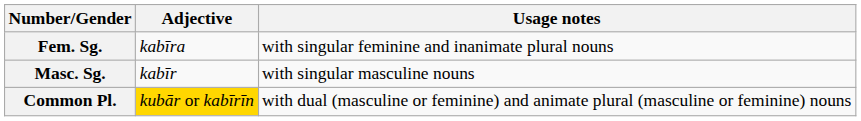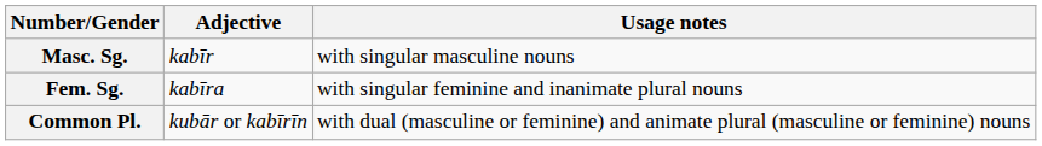rows swapped: Masc. Sg. <-> Fem. Sg.
Common Pl. | Adjective: gold background -> no background
